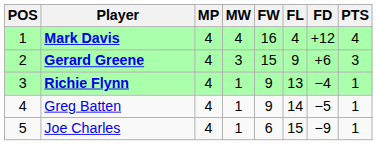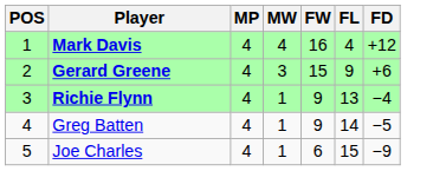- column: PTS | 4 | 3 | 1 | 1 | 1
